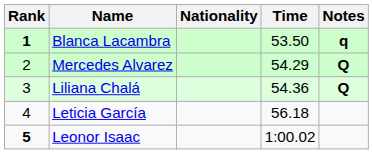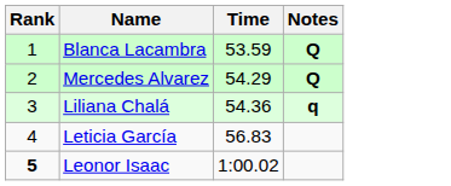- column: Nationality
Blanca Lacambra | Rank: bold -> normal
Blanca Lacambra | Time: 53.50 -> 53.59
Blanca Lacambra | Notes: q -> Q
Liliana Chalá | Notes: Q -> q
Leticia García | Time: 56.18 -> 56.83
